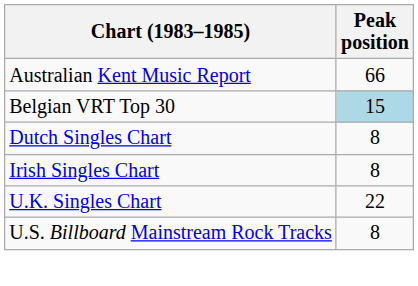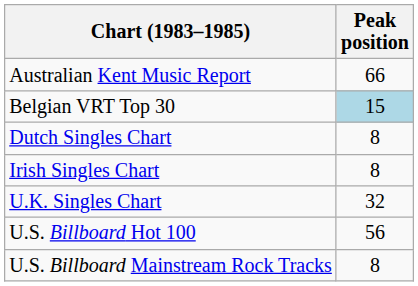U.K. Singles Chart | Peak position: 22 -> 32
+ row: U.S. Billboard Hot 100 | 56
